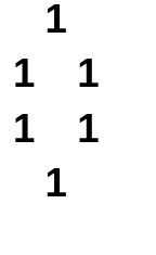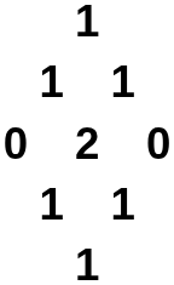+ row: 0 | 2 | 0
